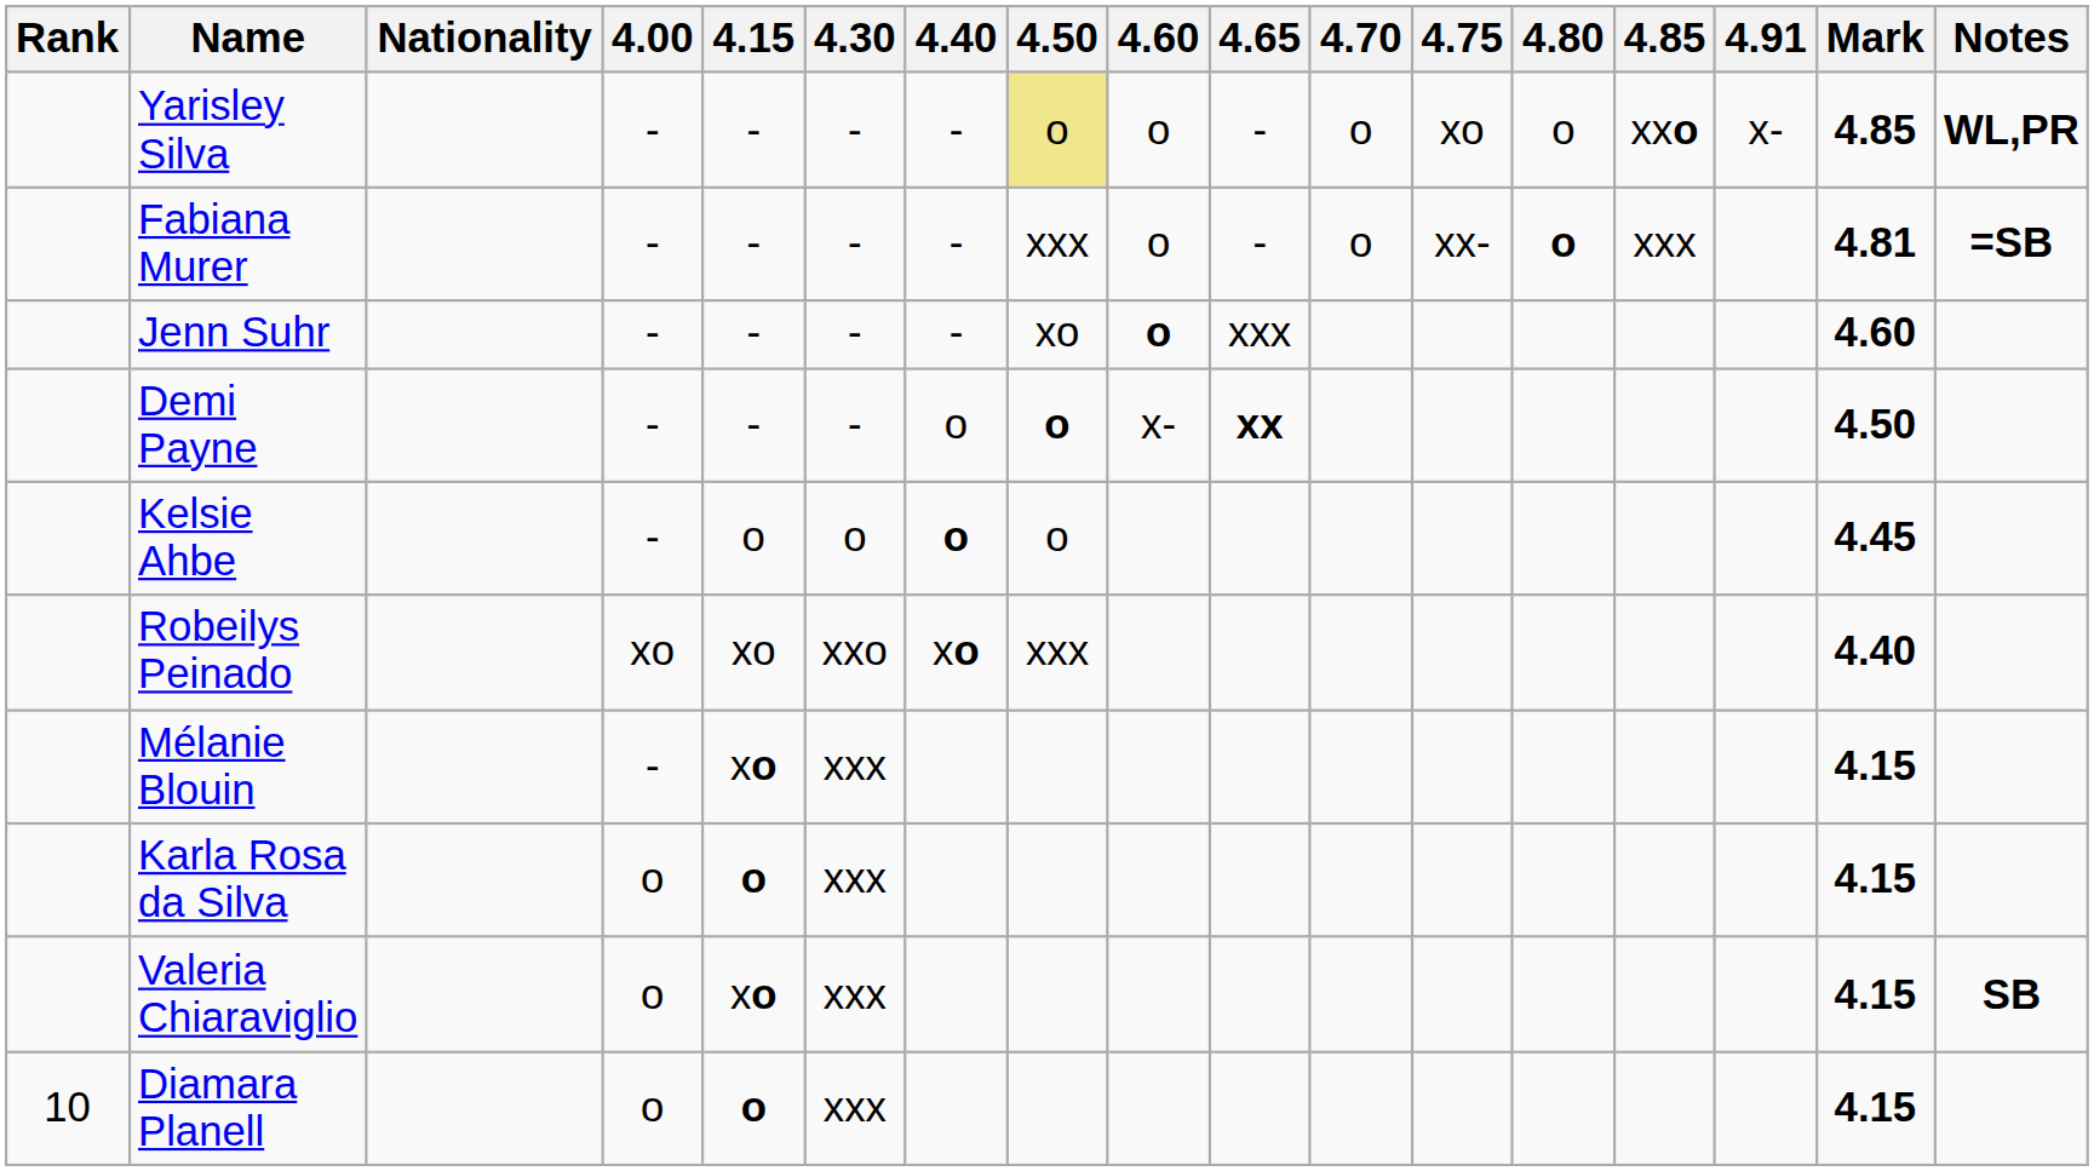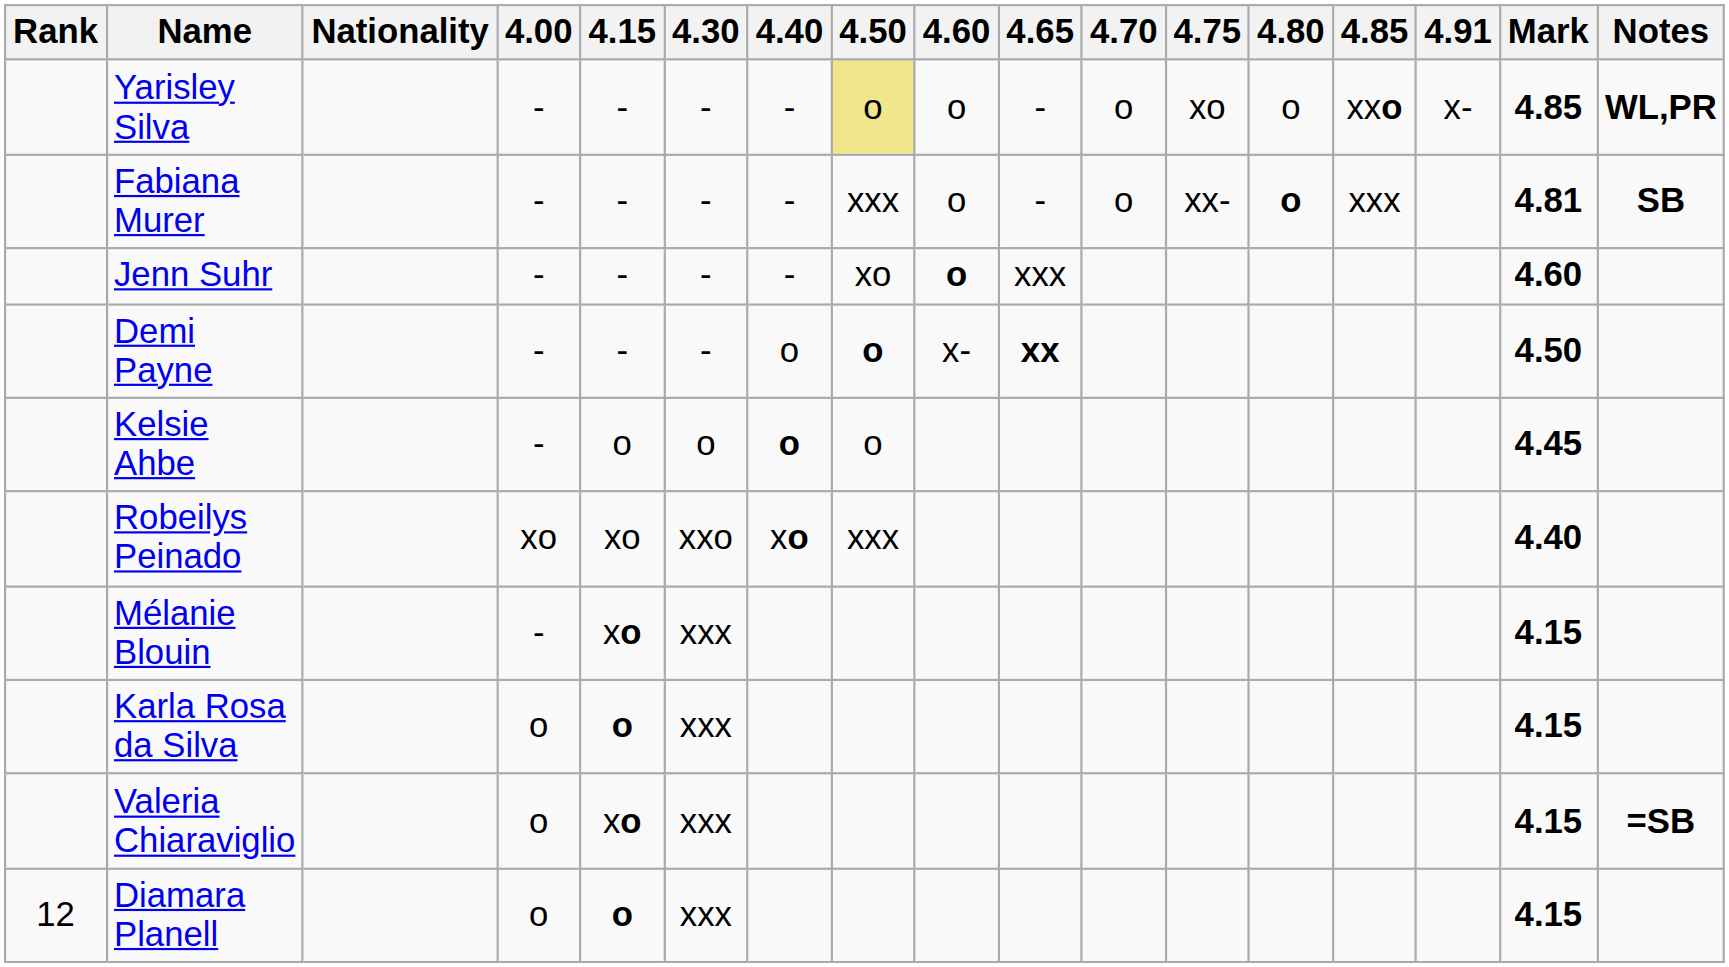Fabiana Murer | Notes: =SB -> SB
Valeria Chiaraviglio | Notes: SB -> =SB
Diamara Planell | Rank: 10 -> 12
